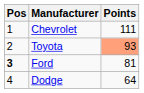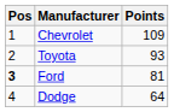Chevrolet | Points: 111 -> 109
Toyota | Points: lightsalmon background -> no background
